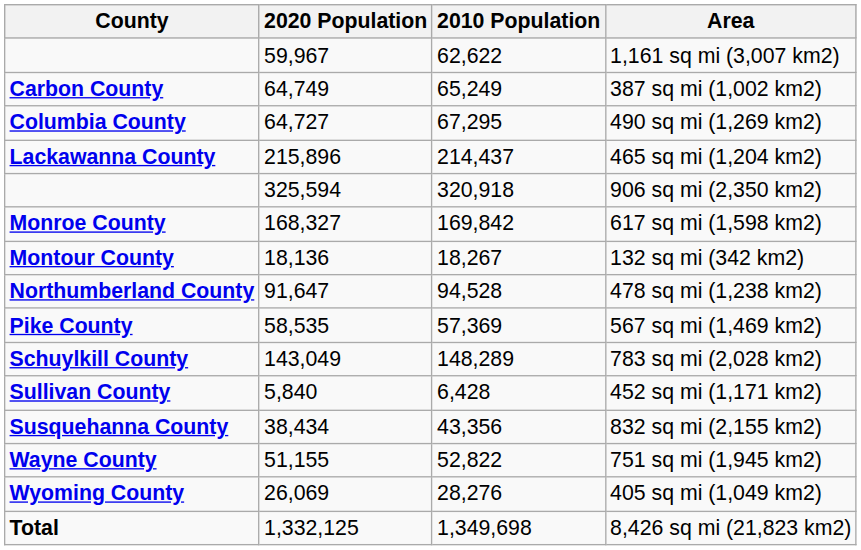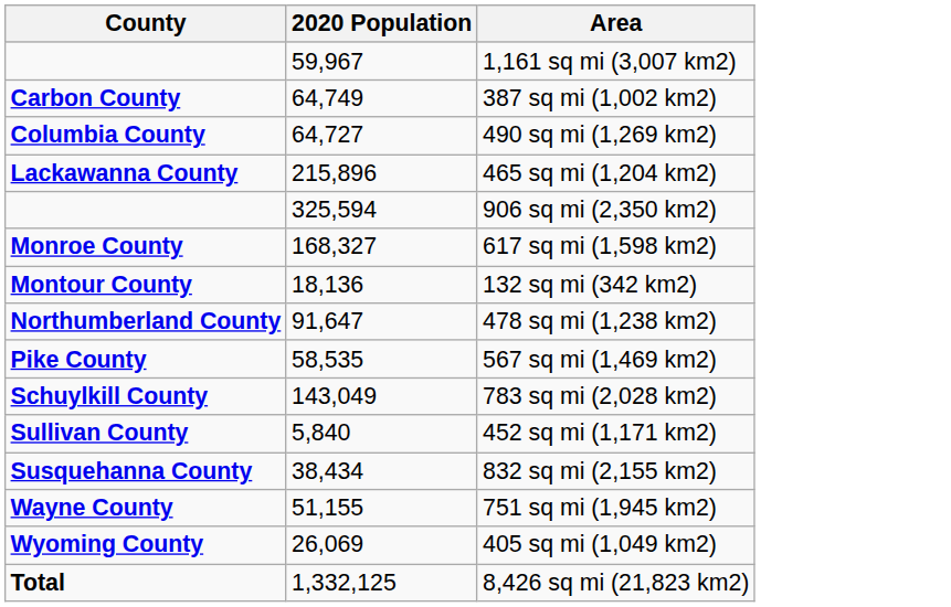- column: 2010 Population | 62,622 | 65,249 | 67,295 | 214,437 | 320,918 | 169,842 | 18,267 | 94,528 | 57,369 | 148,289 | 6,428 | 43,356 | 52,822 | 28,276 | 1,349,698
